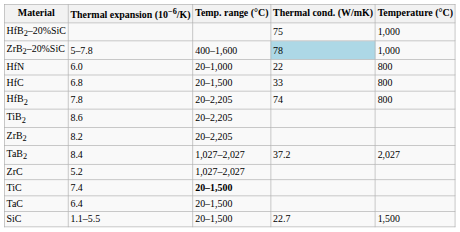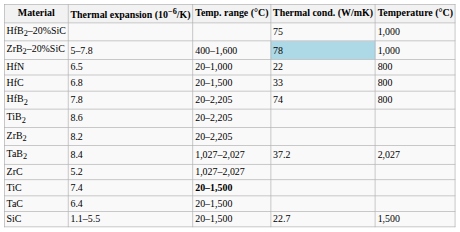HfN | Thermal expansion (10−6/K): 6.0 -> 6.5
